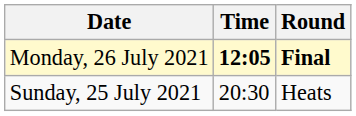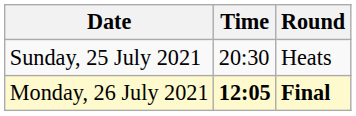rows swapped: Sunday, 25 July 2021 <-> Monday, 26 July 2021
